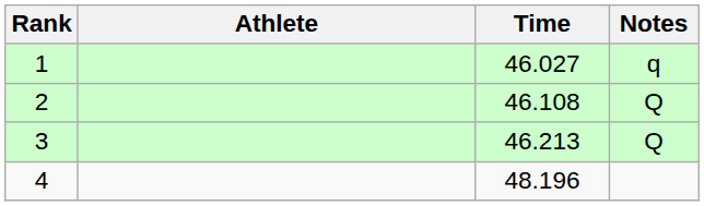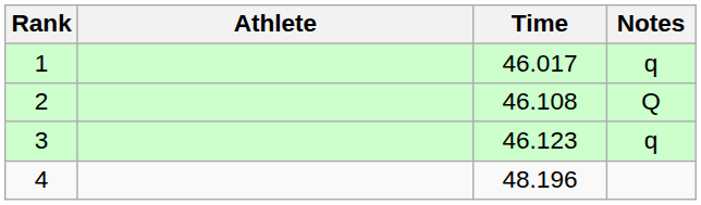1 | Time: 46.027 -> 46.017
3 | Time: 46.213 -> 46.123
3 | Notes: Q -> q
